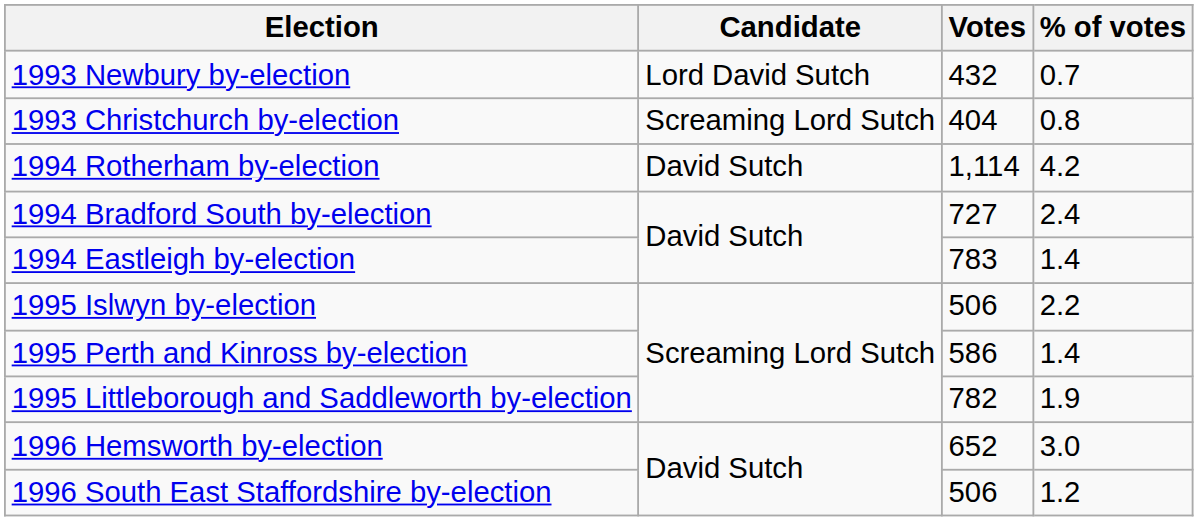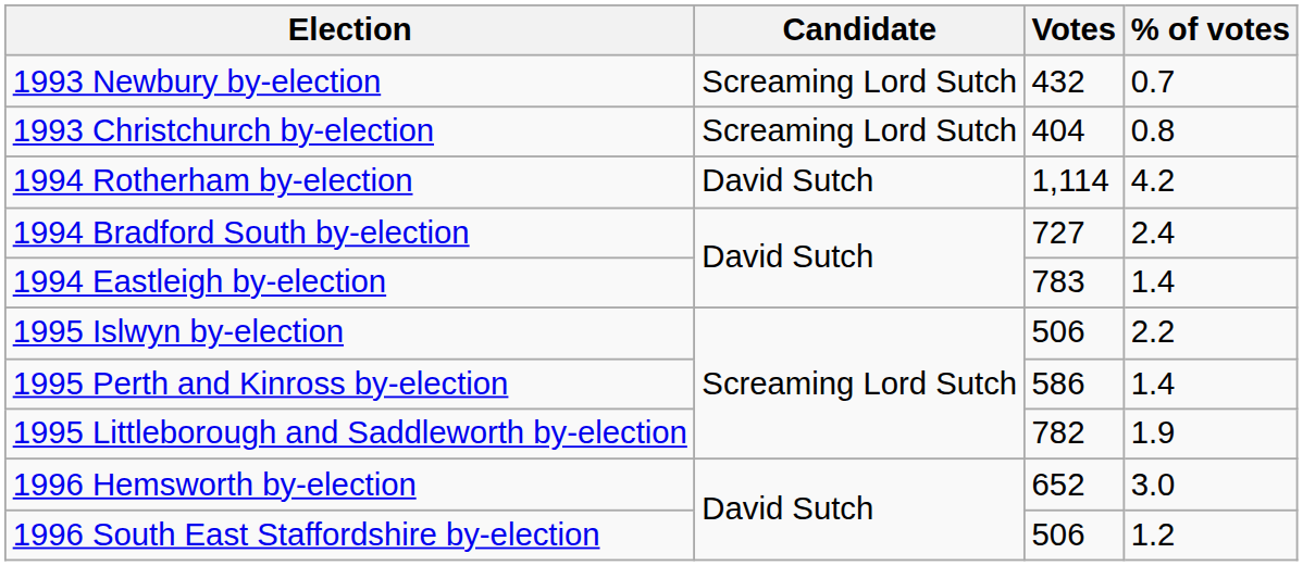1993 Newbury by-election | Candidate: Lord David Sutch -> Screaming Lord Sutch
